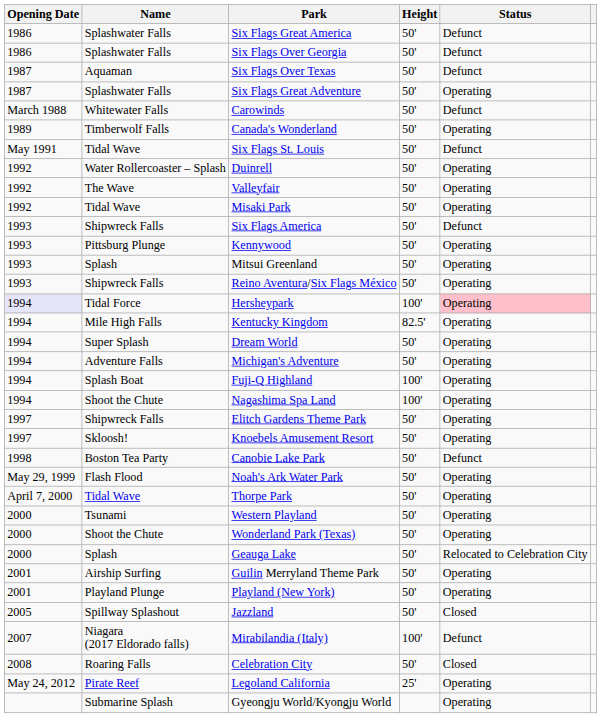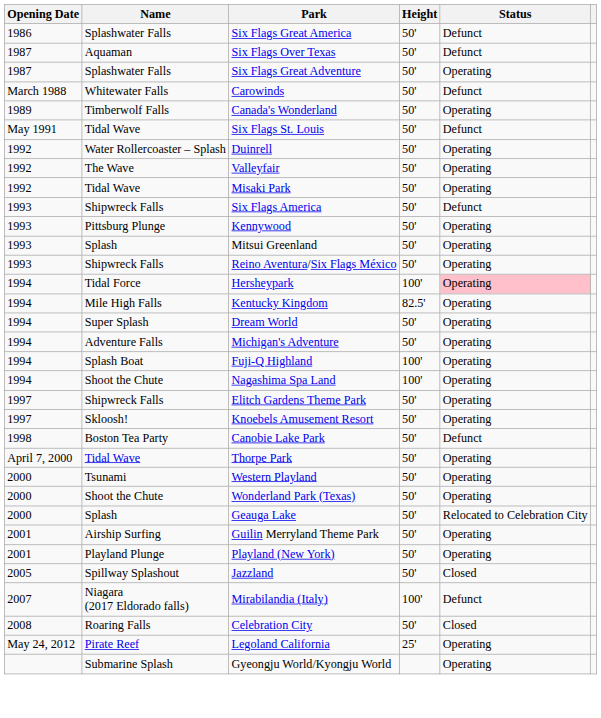- row: 1986 | Splashwater Falls | Six Flags Over Georgia | 50' | Defunct
Hersheypark | Opening Date: lavender background -> no background
- row: May 29, 1999 | Flash Flood | Noah's Ark Water Park | 50' | Operating
